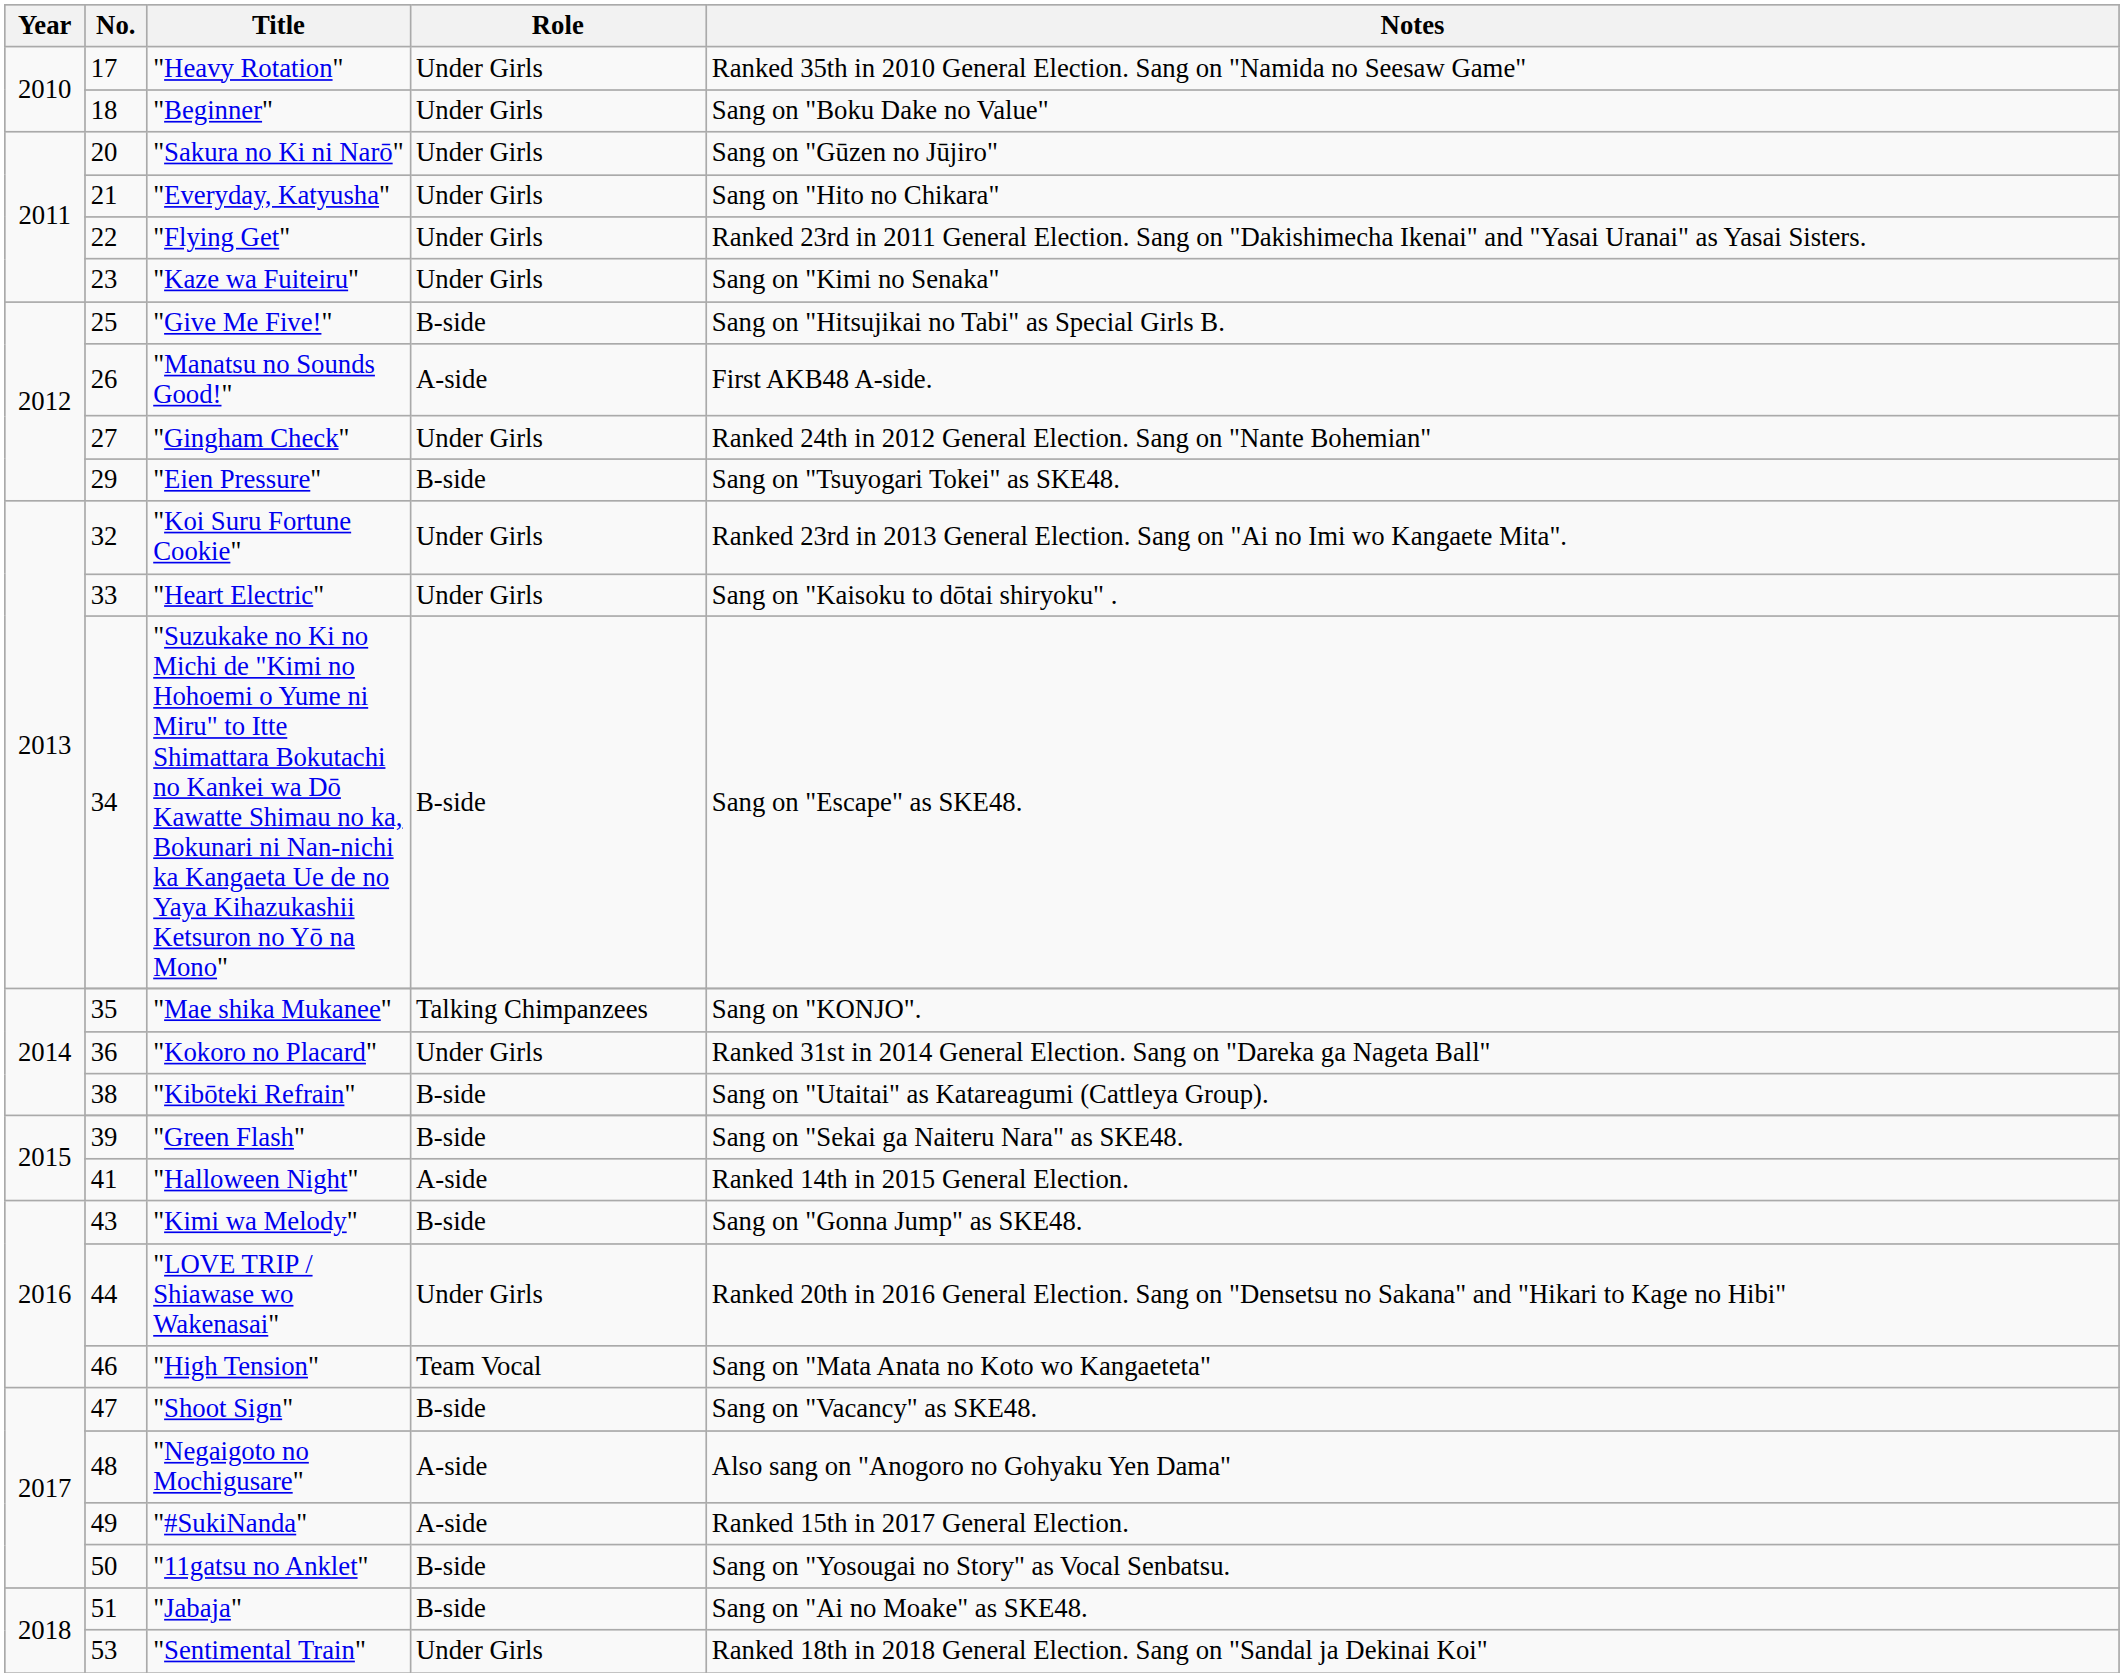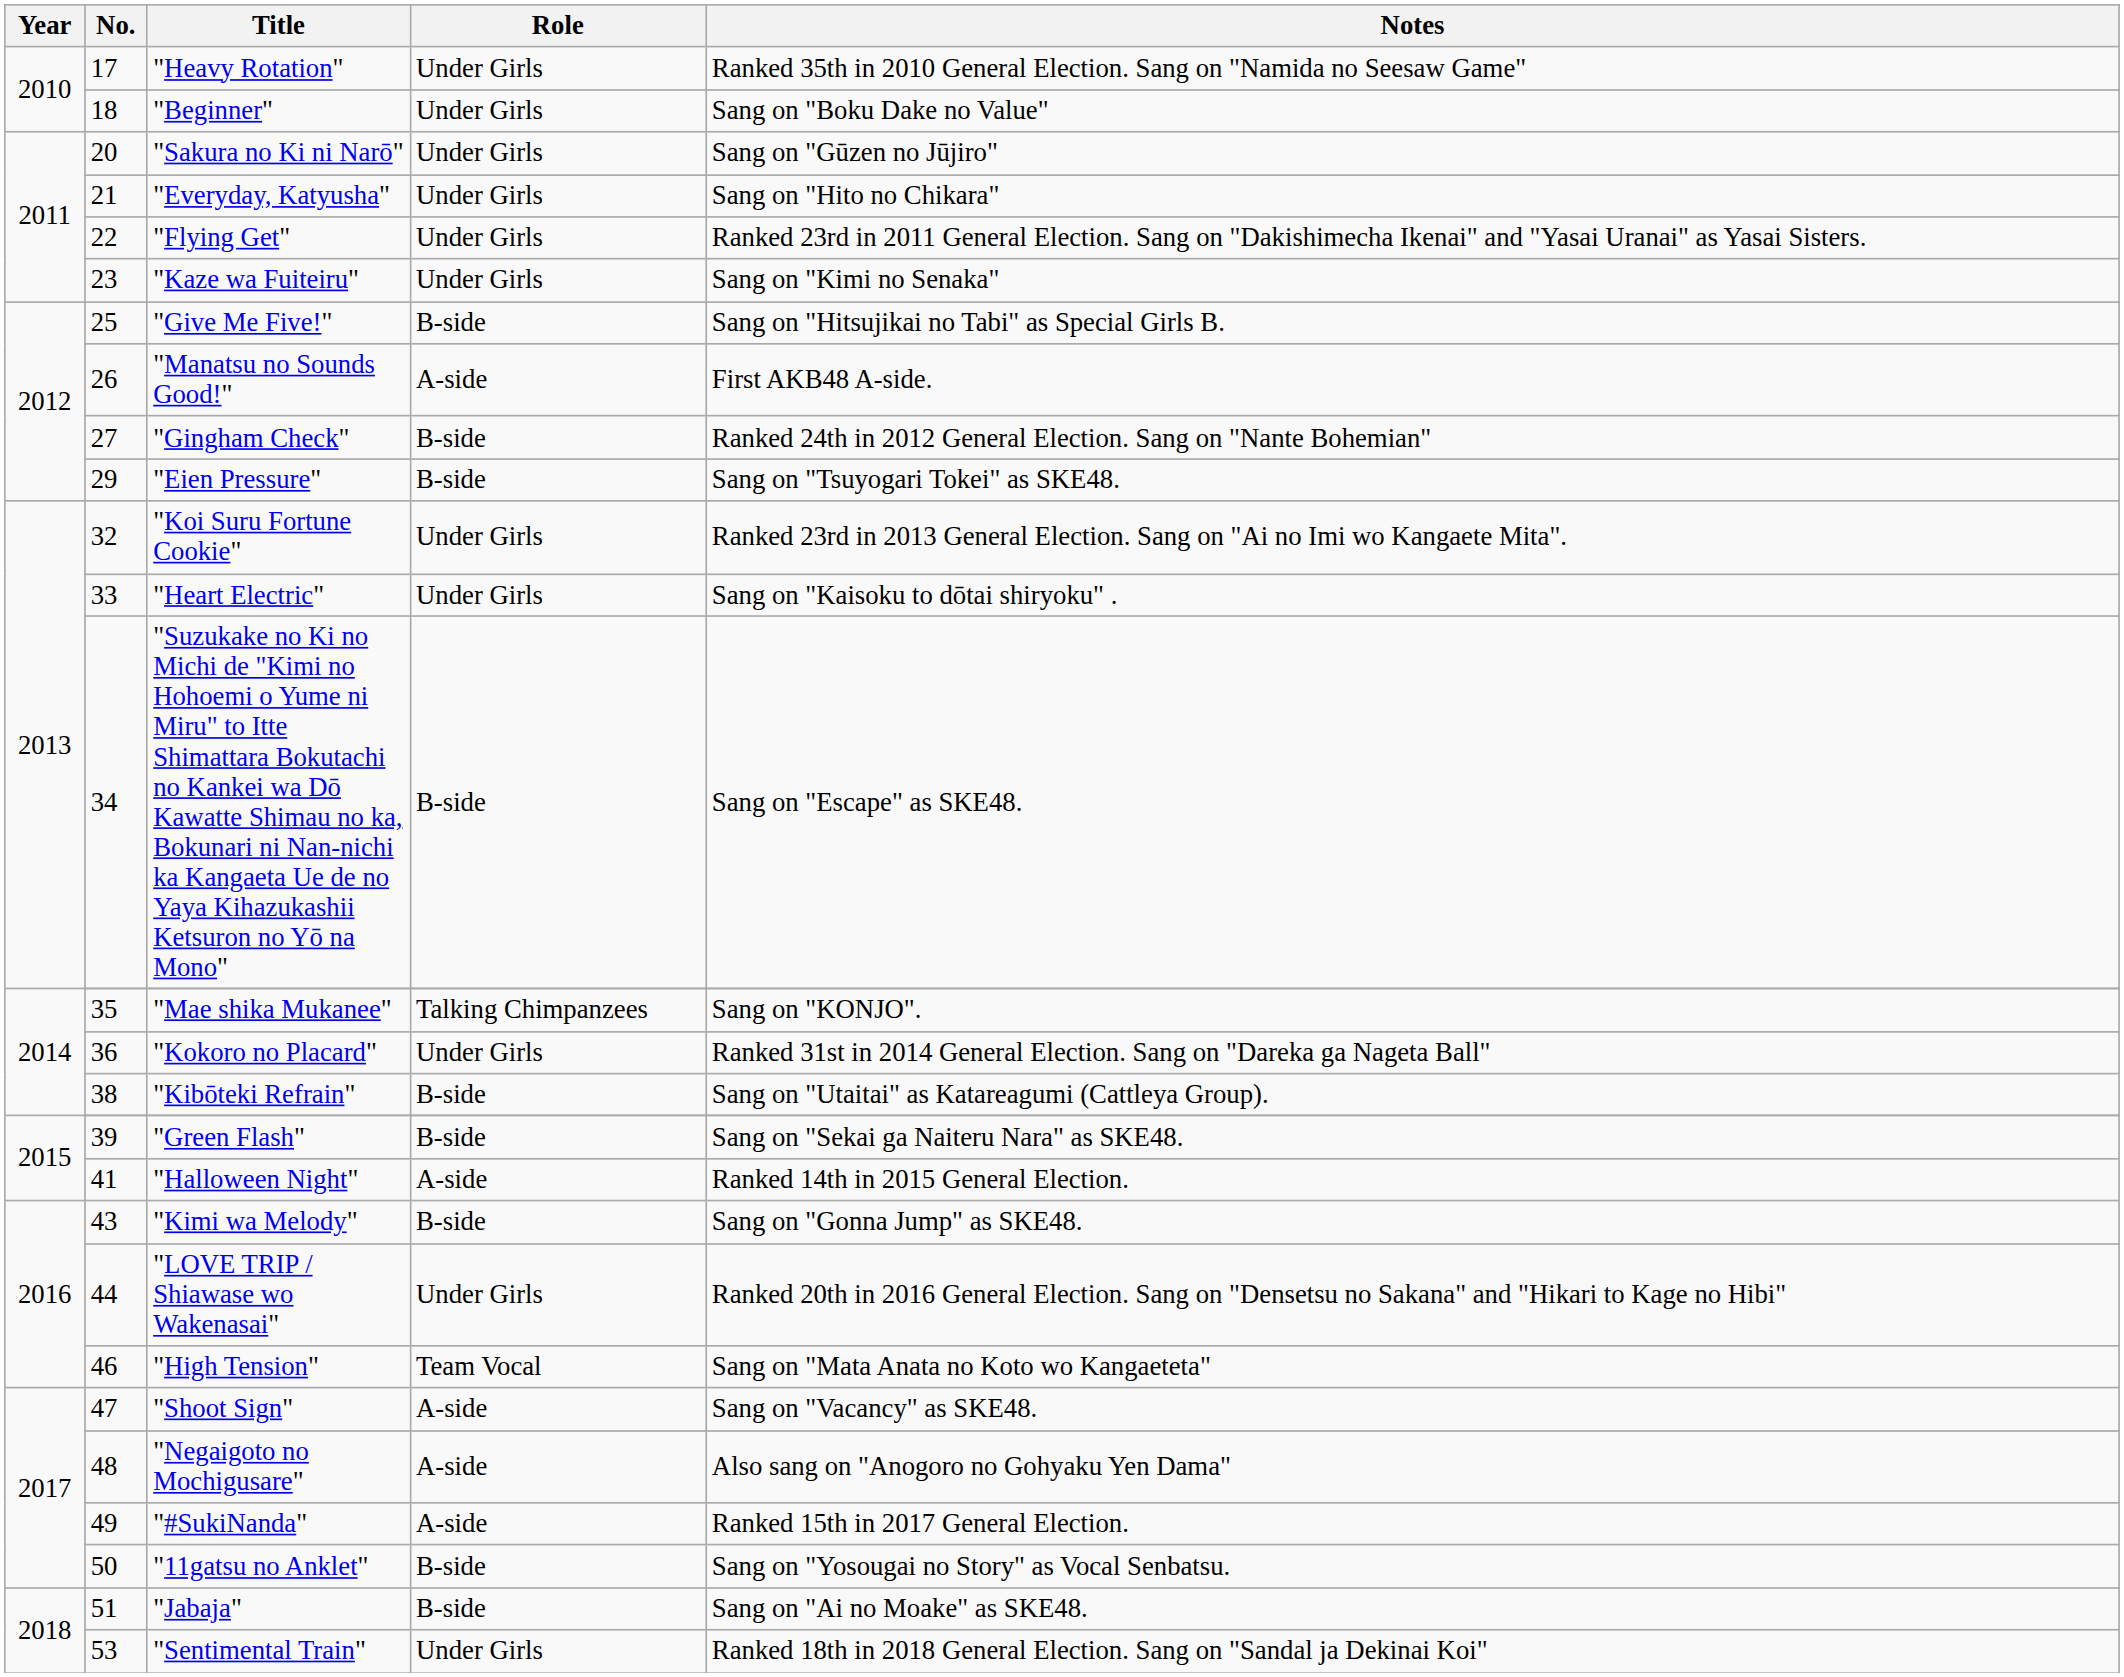"Gingham Check" | Role: Under Girls -> B-side
"Shoot Sign" | Role: B-side -> A-side
